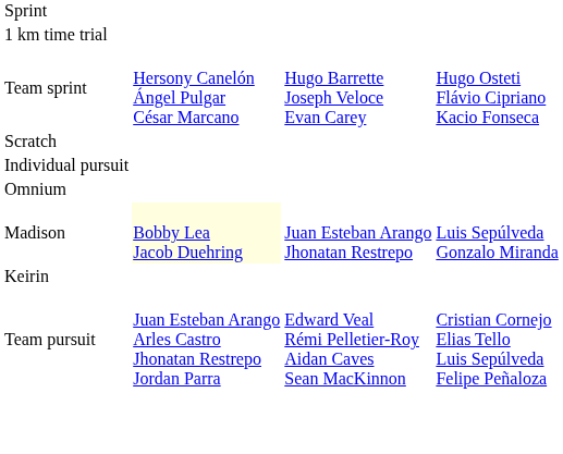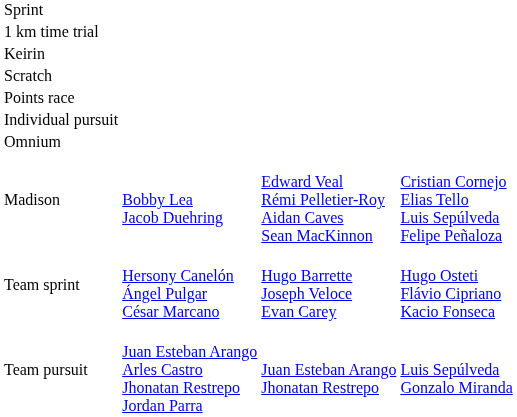rows swapped: Keirin <-> Team sprint
+ row: Points race
Madison | column 2: lightyellow background -> no background
Madison | column 3: Juan Esteban Arango Jhonatan Restrepo -> Edward Veal Rémi Pelletier-Roy Aidan Caves Sean MacKinnon
Madison | column 4: Luis Sepúlveda Gonzalo Miranda -> Cristian Cornejo Elias Tello Luis Sepúlveda Felipe Peñaloza
Team pursuit | column 3: Edward Veal Rémi Pelletier-Roy Aidan Caves Sean MacKinnon -> Juan Esteban Arango Jhonatan Restrepo
Team pursuit | column 4: Cristian Cornejo Elias Tello Luis Sepúlveda Felipe Peñaloza -> Luis Sepúlveda Gonzalo Miranda
